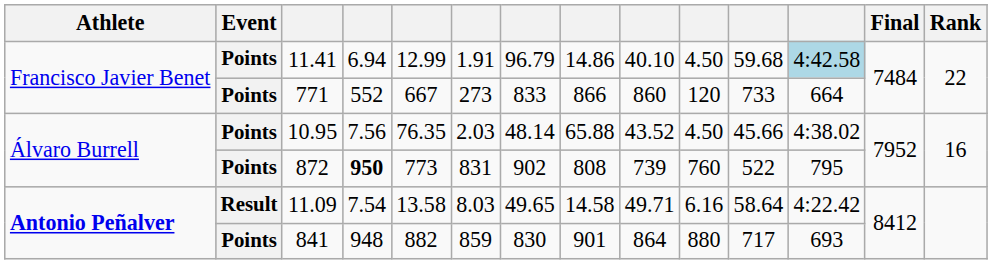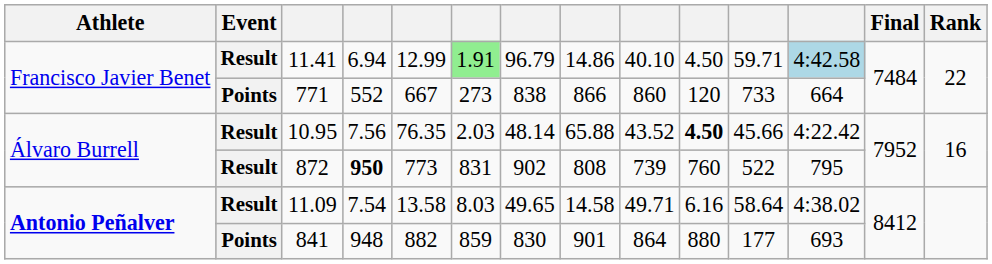11.41 | Event: Points -> Result
11.41 | column 6: no background -> lightgreen background
11.41 | column 11: 59.68 -> 59.71
771 | column 7: 833 -> 838
10.95 | Event: Points -> Result
10.95 | column 10: normal -> bold
10.95 | column 12: 4:38.02 -> 4:22.42
872 | Event: Points -> Result
11.09 | column 12: 4:22.42 -> 4:38.02
841 | column 11: 717 -> 177
